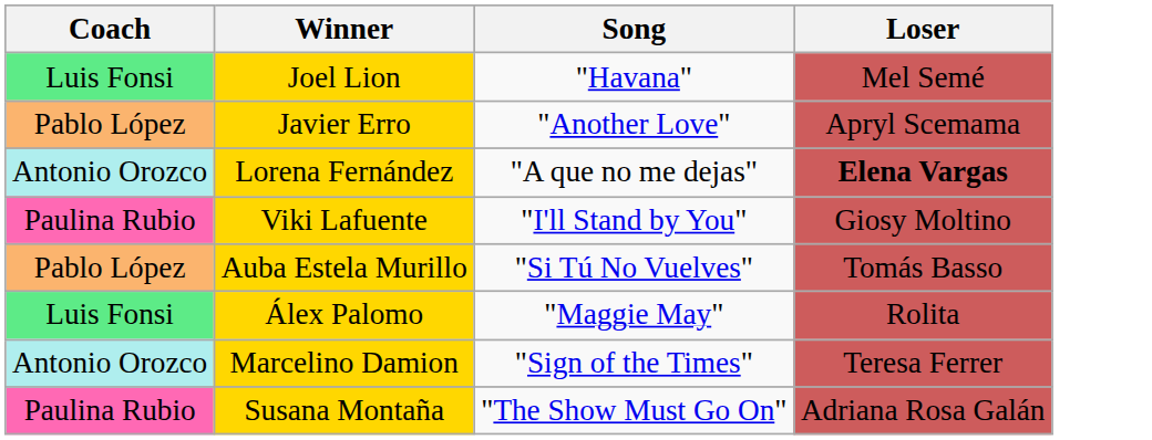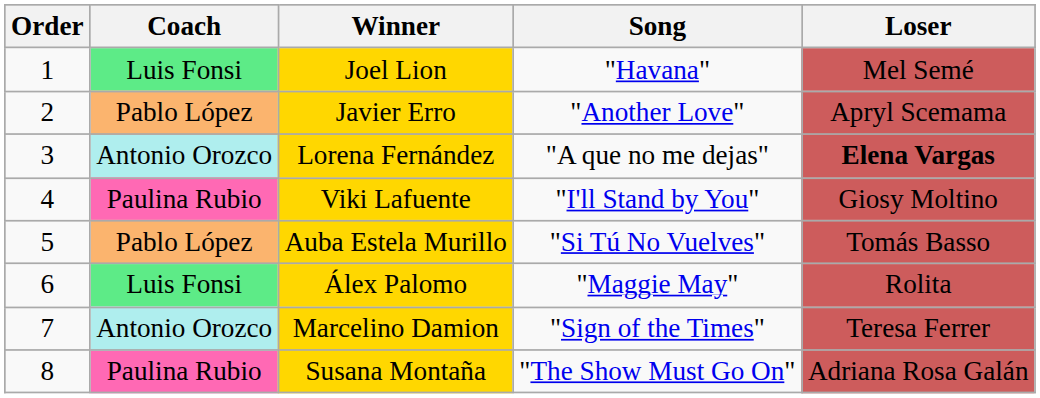+ column: Order | 1 | 2 | 3 | 4 | 5 | 6 | 7 | 8
